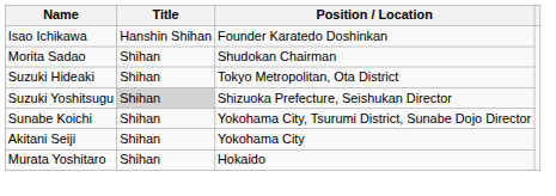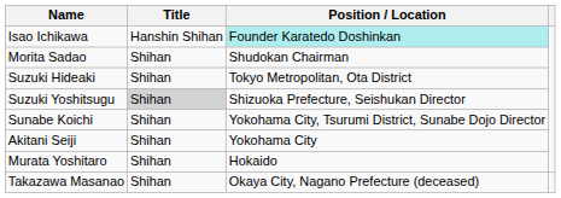Isao Ichikawa | Position / Location: no background -> paleturquoise background
+ row: Takazawa Masanao | Shihan | Okaya City, Nagano Prefecture (deceased)
